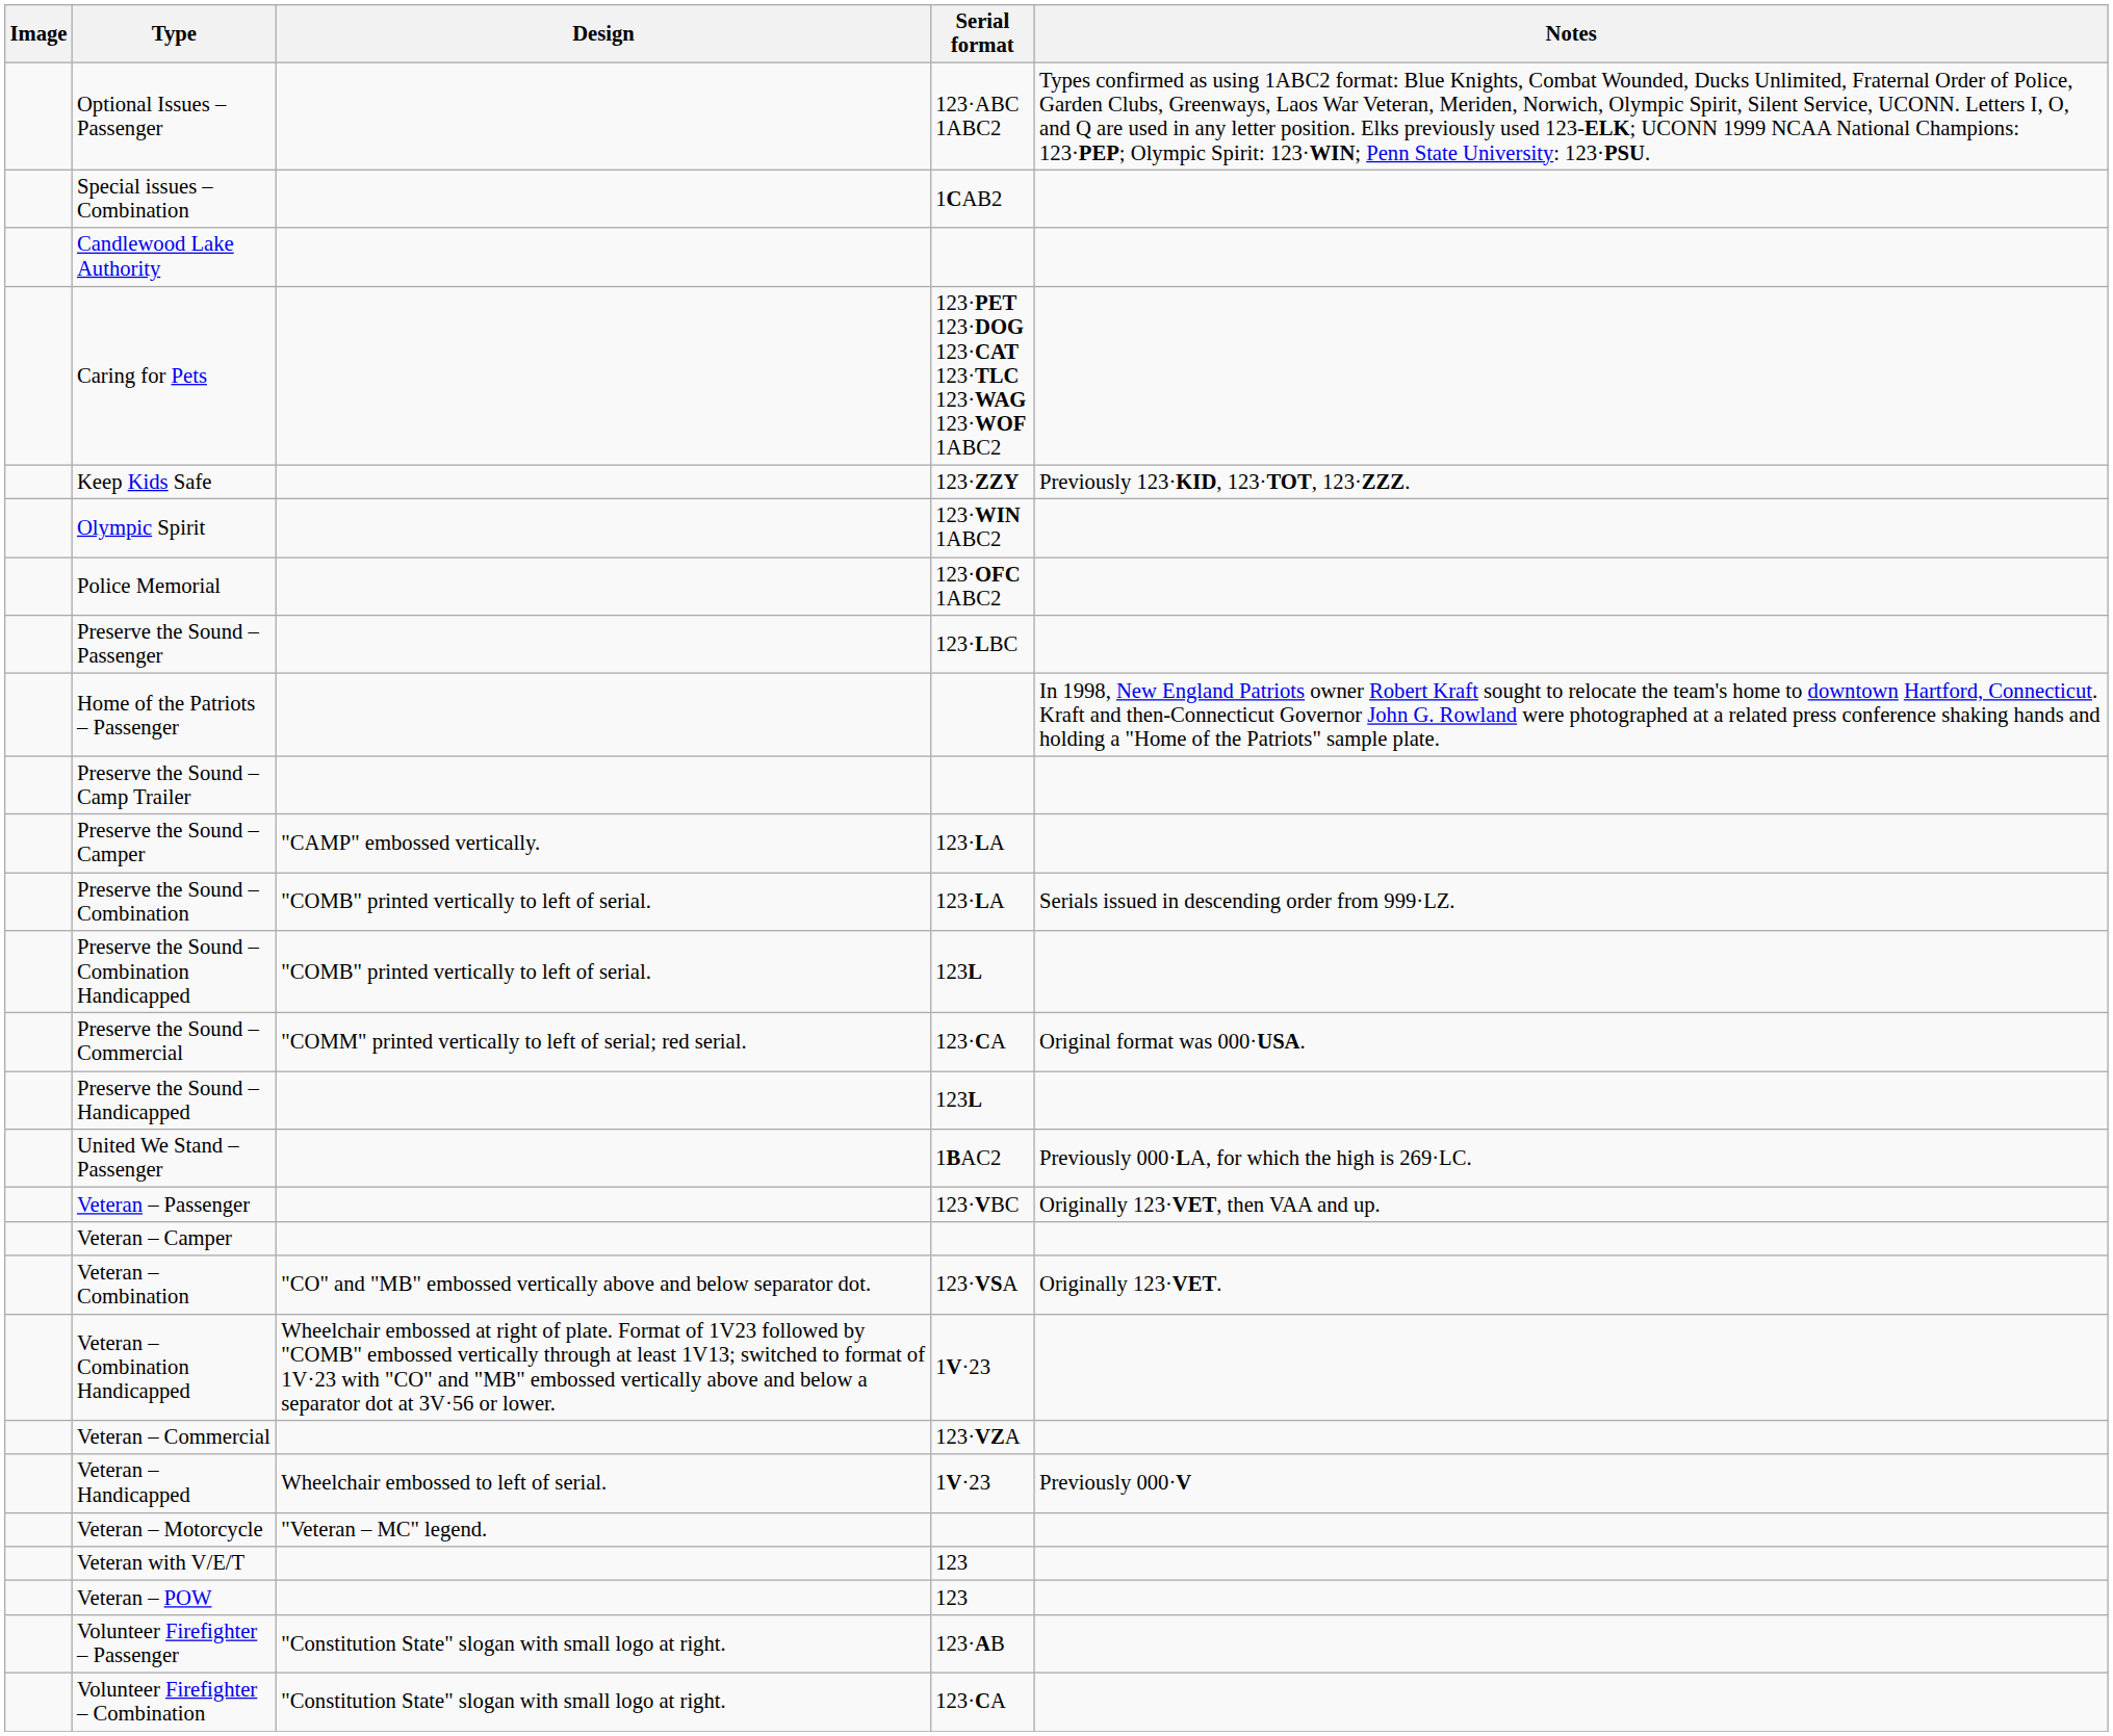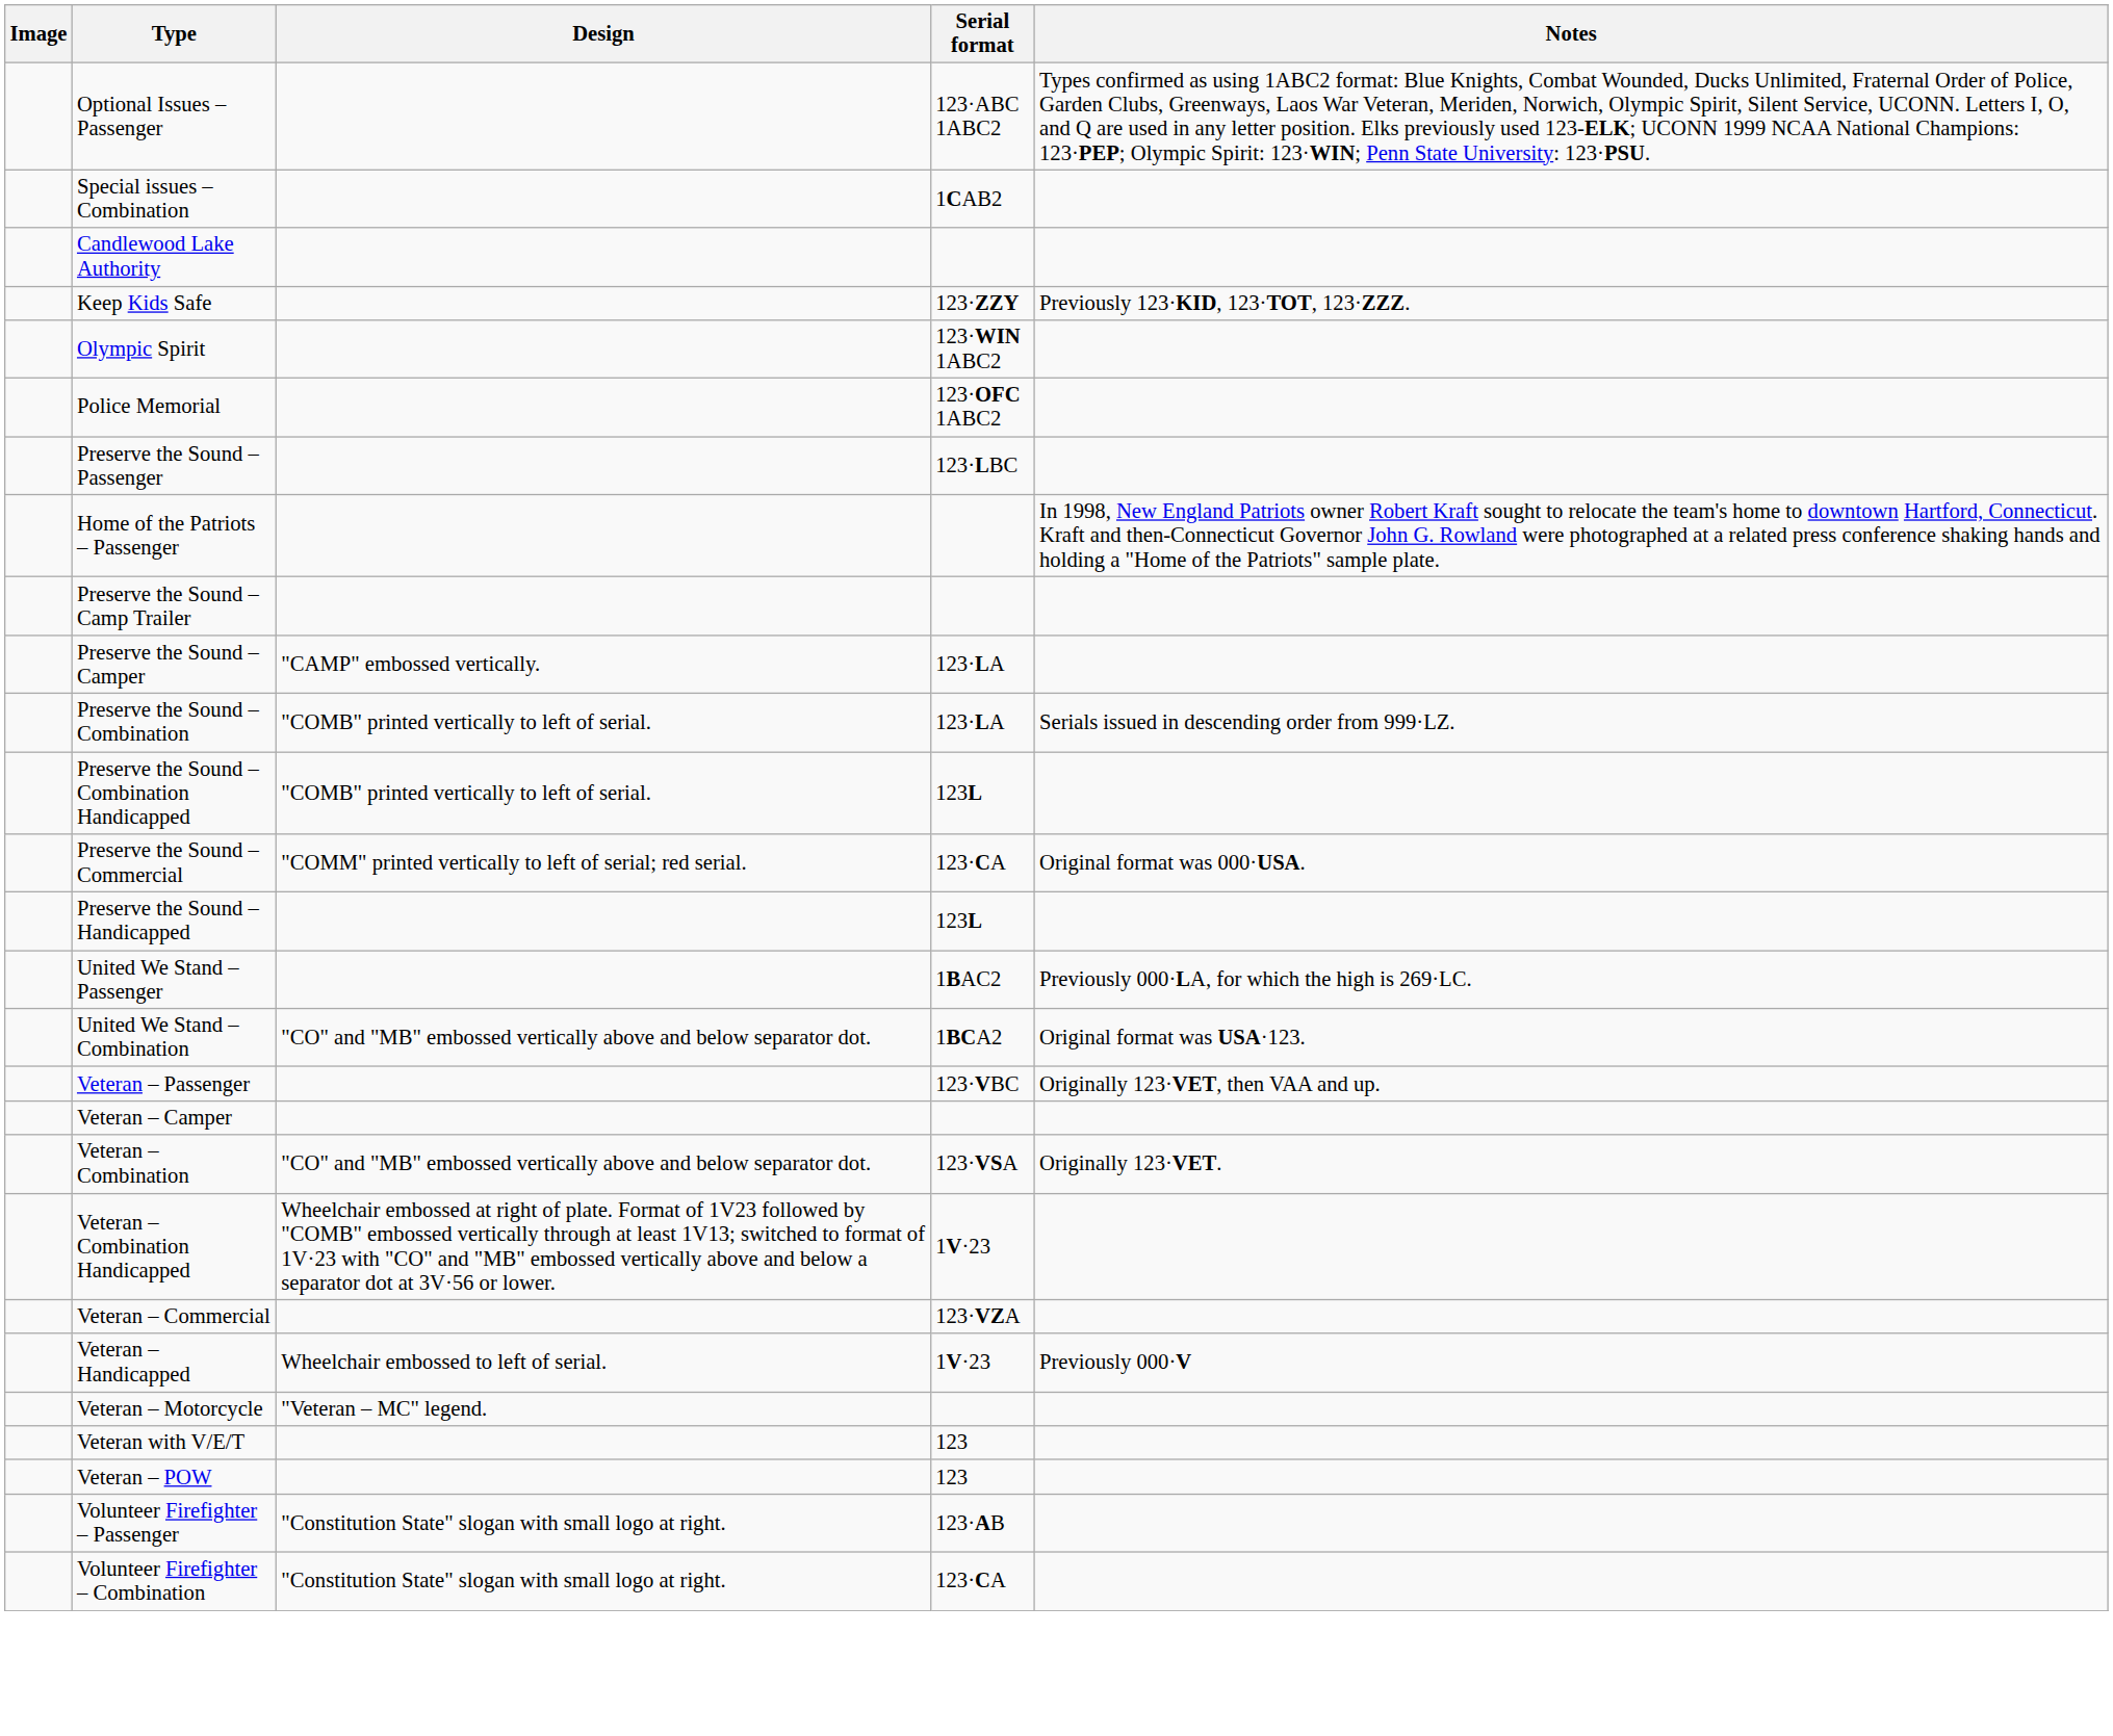- row: Caring for Pets | 123·PET 123·DOG 123·CAT 123·TLC 123·WAG 123·WOF 1ABC2
+ row: United We Stand – Combination | "CO" and "MB" embossed vertically above and below separator dot. | 1BCA2 | Original format was USA·123.
